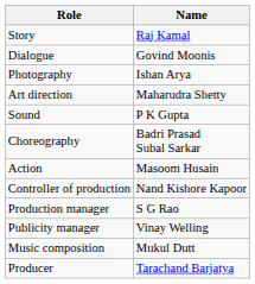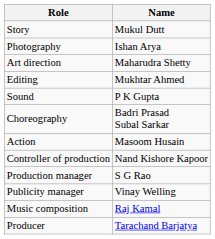Story | Name: Raj Kamal -> Mukul Dutt
- row: Dialogue | Govind Moonis
+ row: Editing | Mukhtar Ahmed
Music composition | Name: Mukul Dutt -> Raj Kamal
